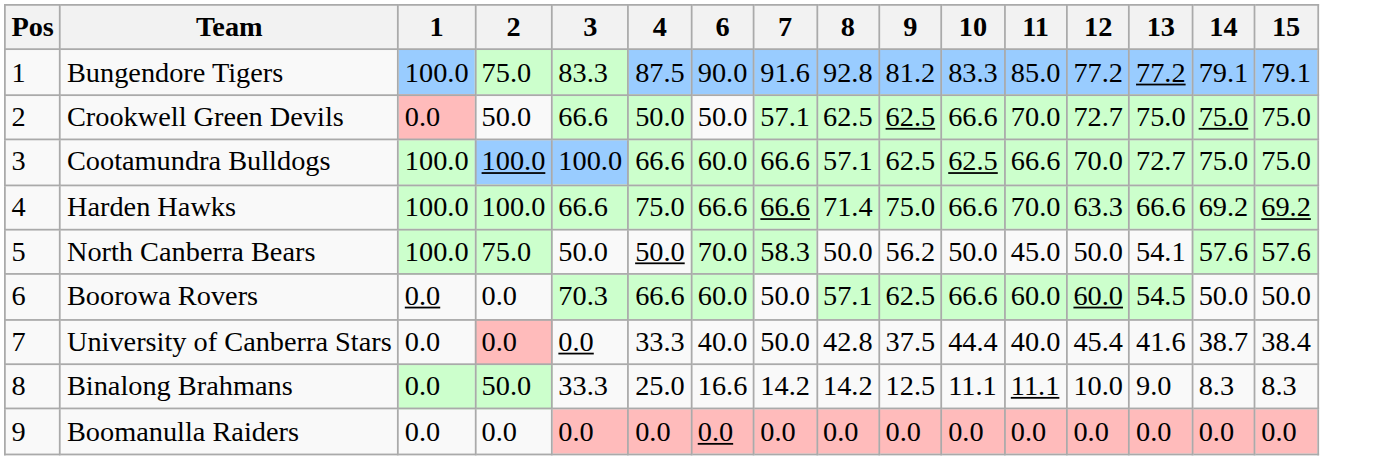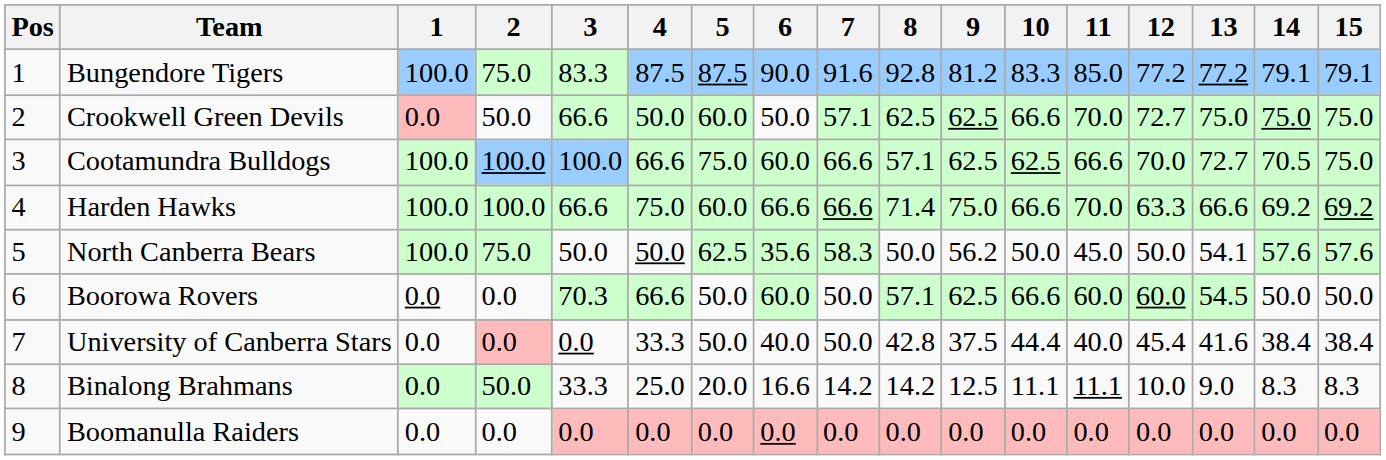+ column: 5 | 87.5 | 60.0 | 75.0 | 60.0 | 62.5 | 50.0 | 50.0 | 20.0 | 0.0
Cootamundra Bulldogs | 14: 75.0 -> 70.5
North Canberra Bears | 6: 70.0 -> 35.6
University of Canberra Stars | 14: 38.7 -> 38.4
